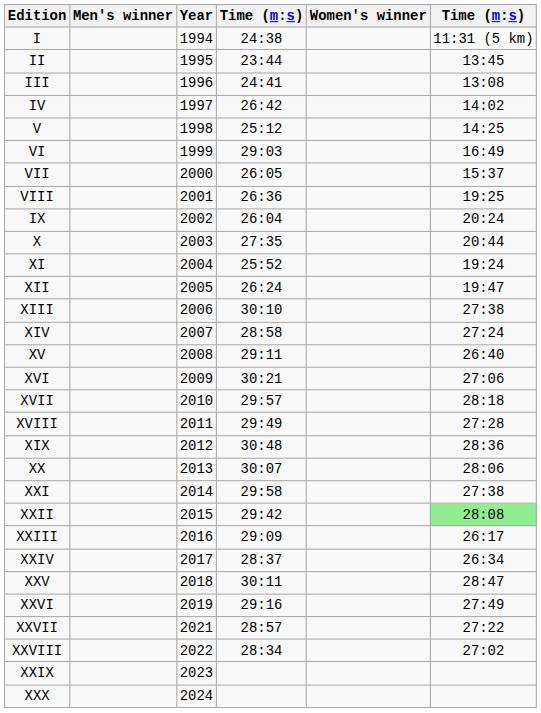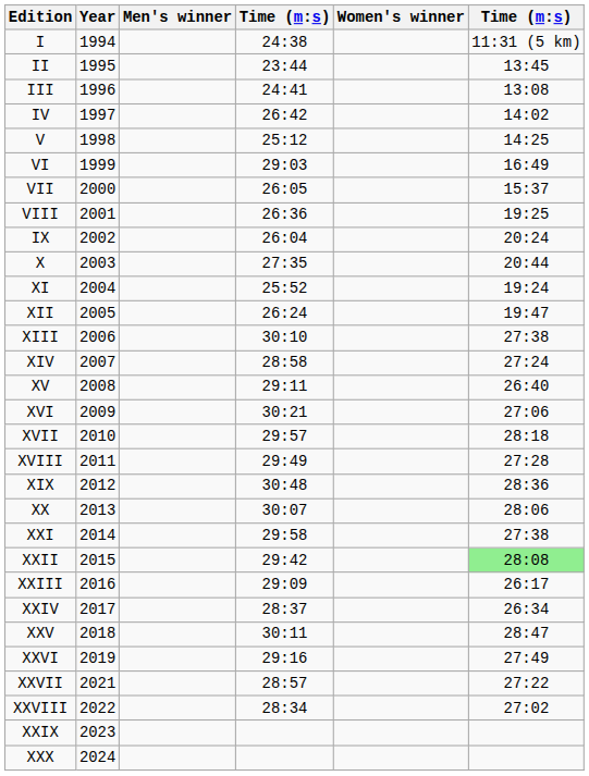columns swapped: Year <-> Men's winner
